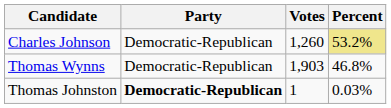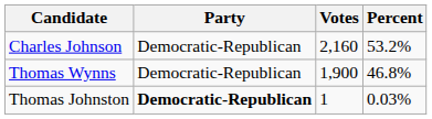Charles Johnson | Votes: 1,260 -> 2,160
Charles Johnson | Percent: khaki background -> no background
Thomas Wynns | Votes: 1,903 -> 1,900
